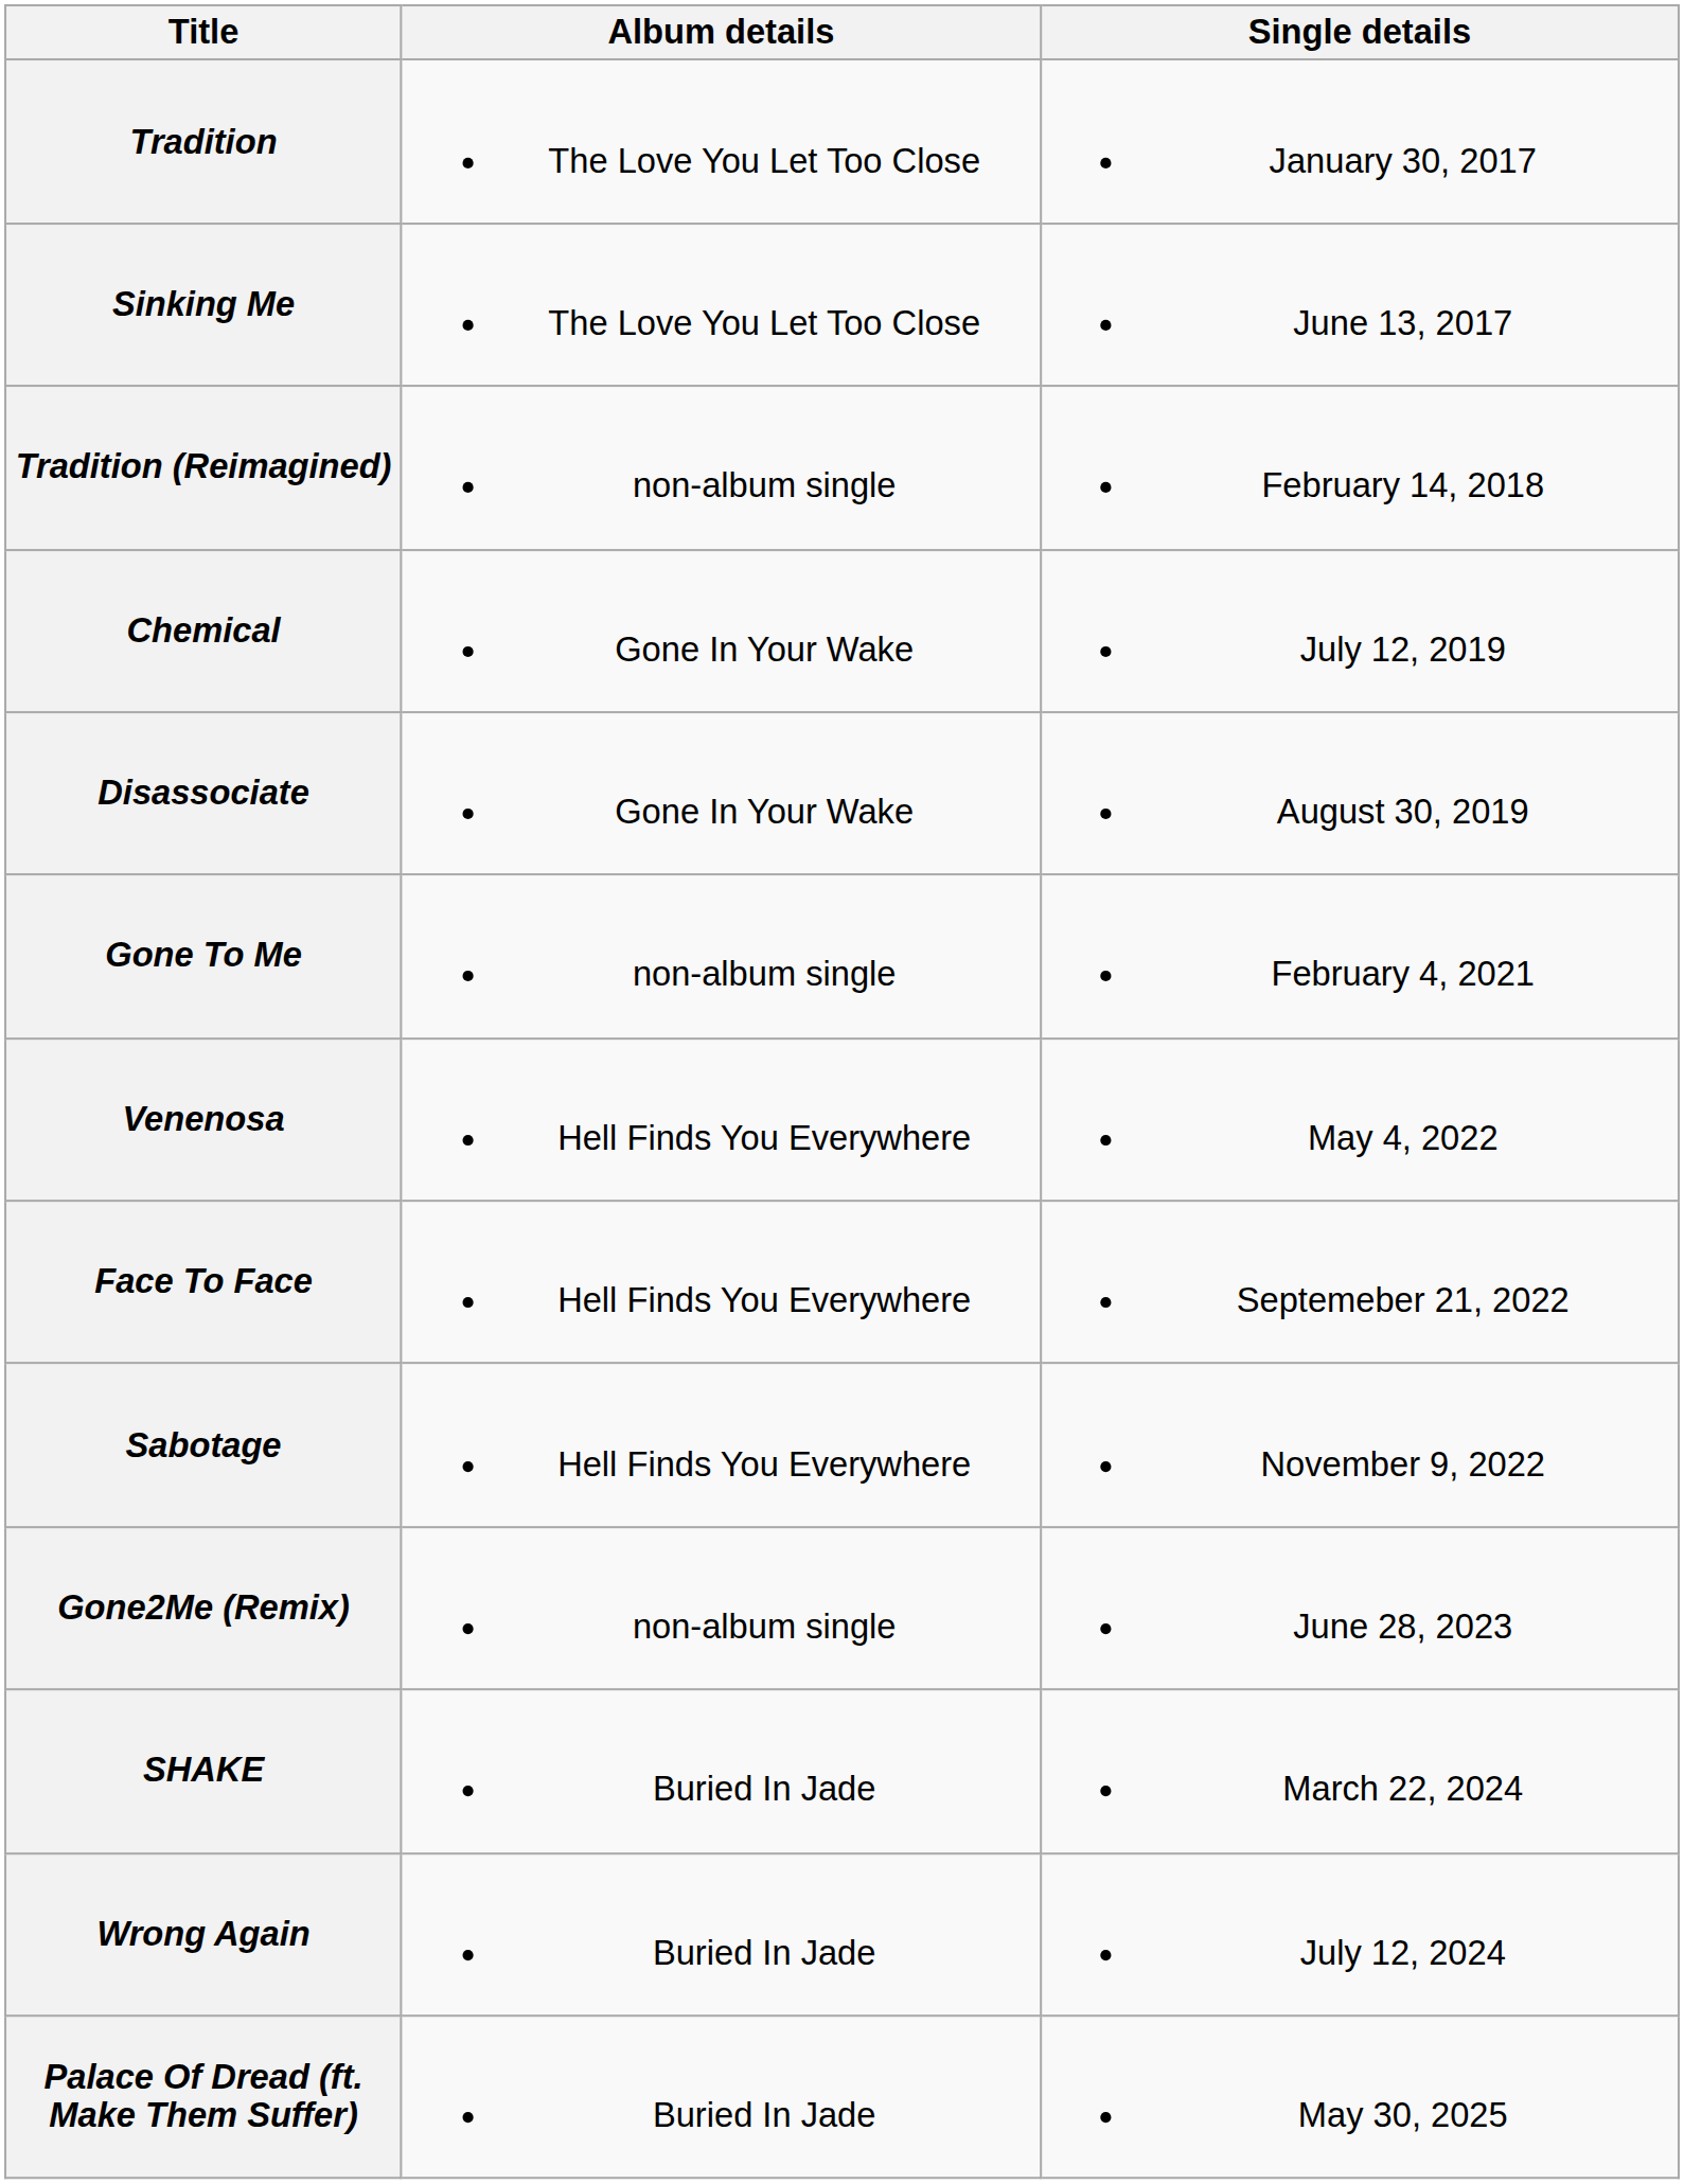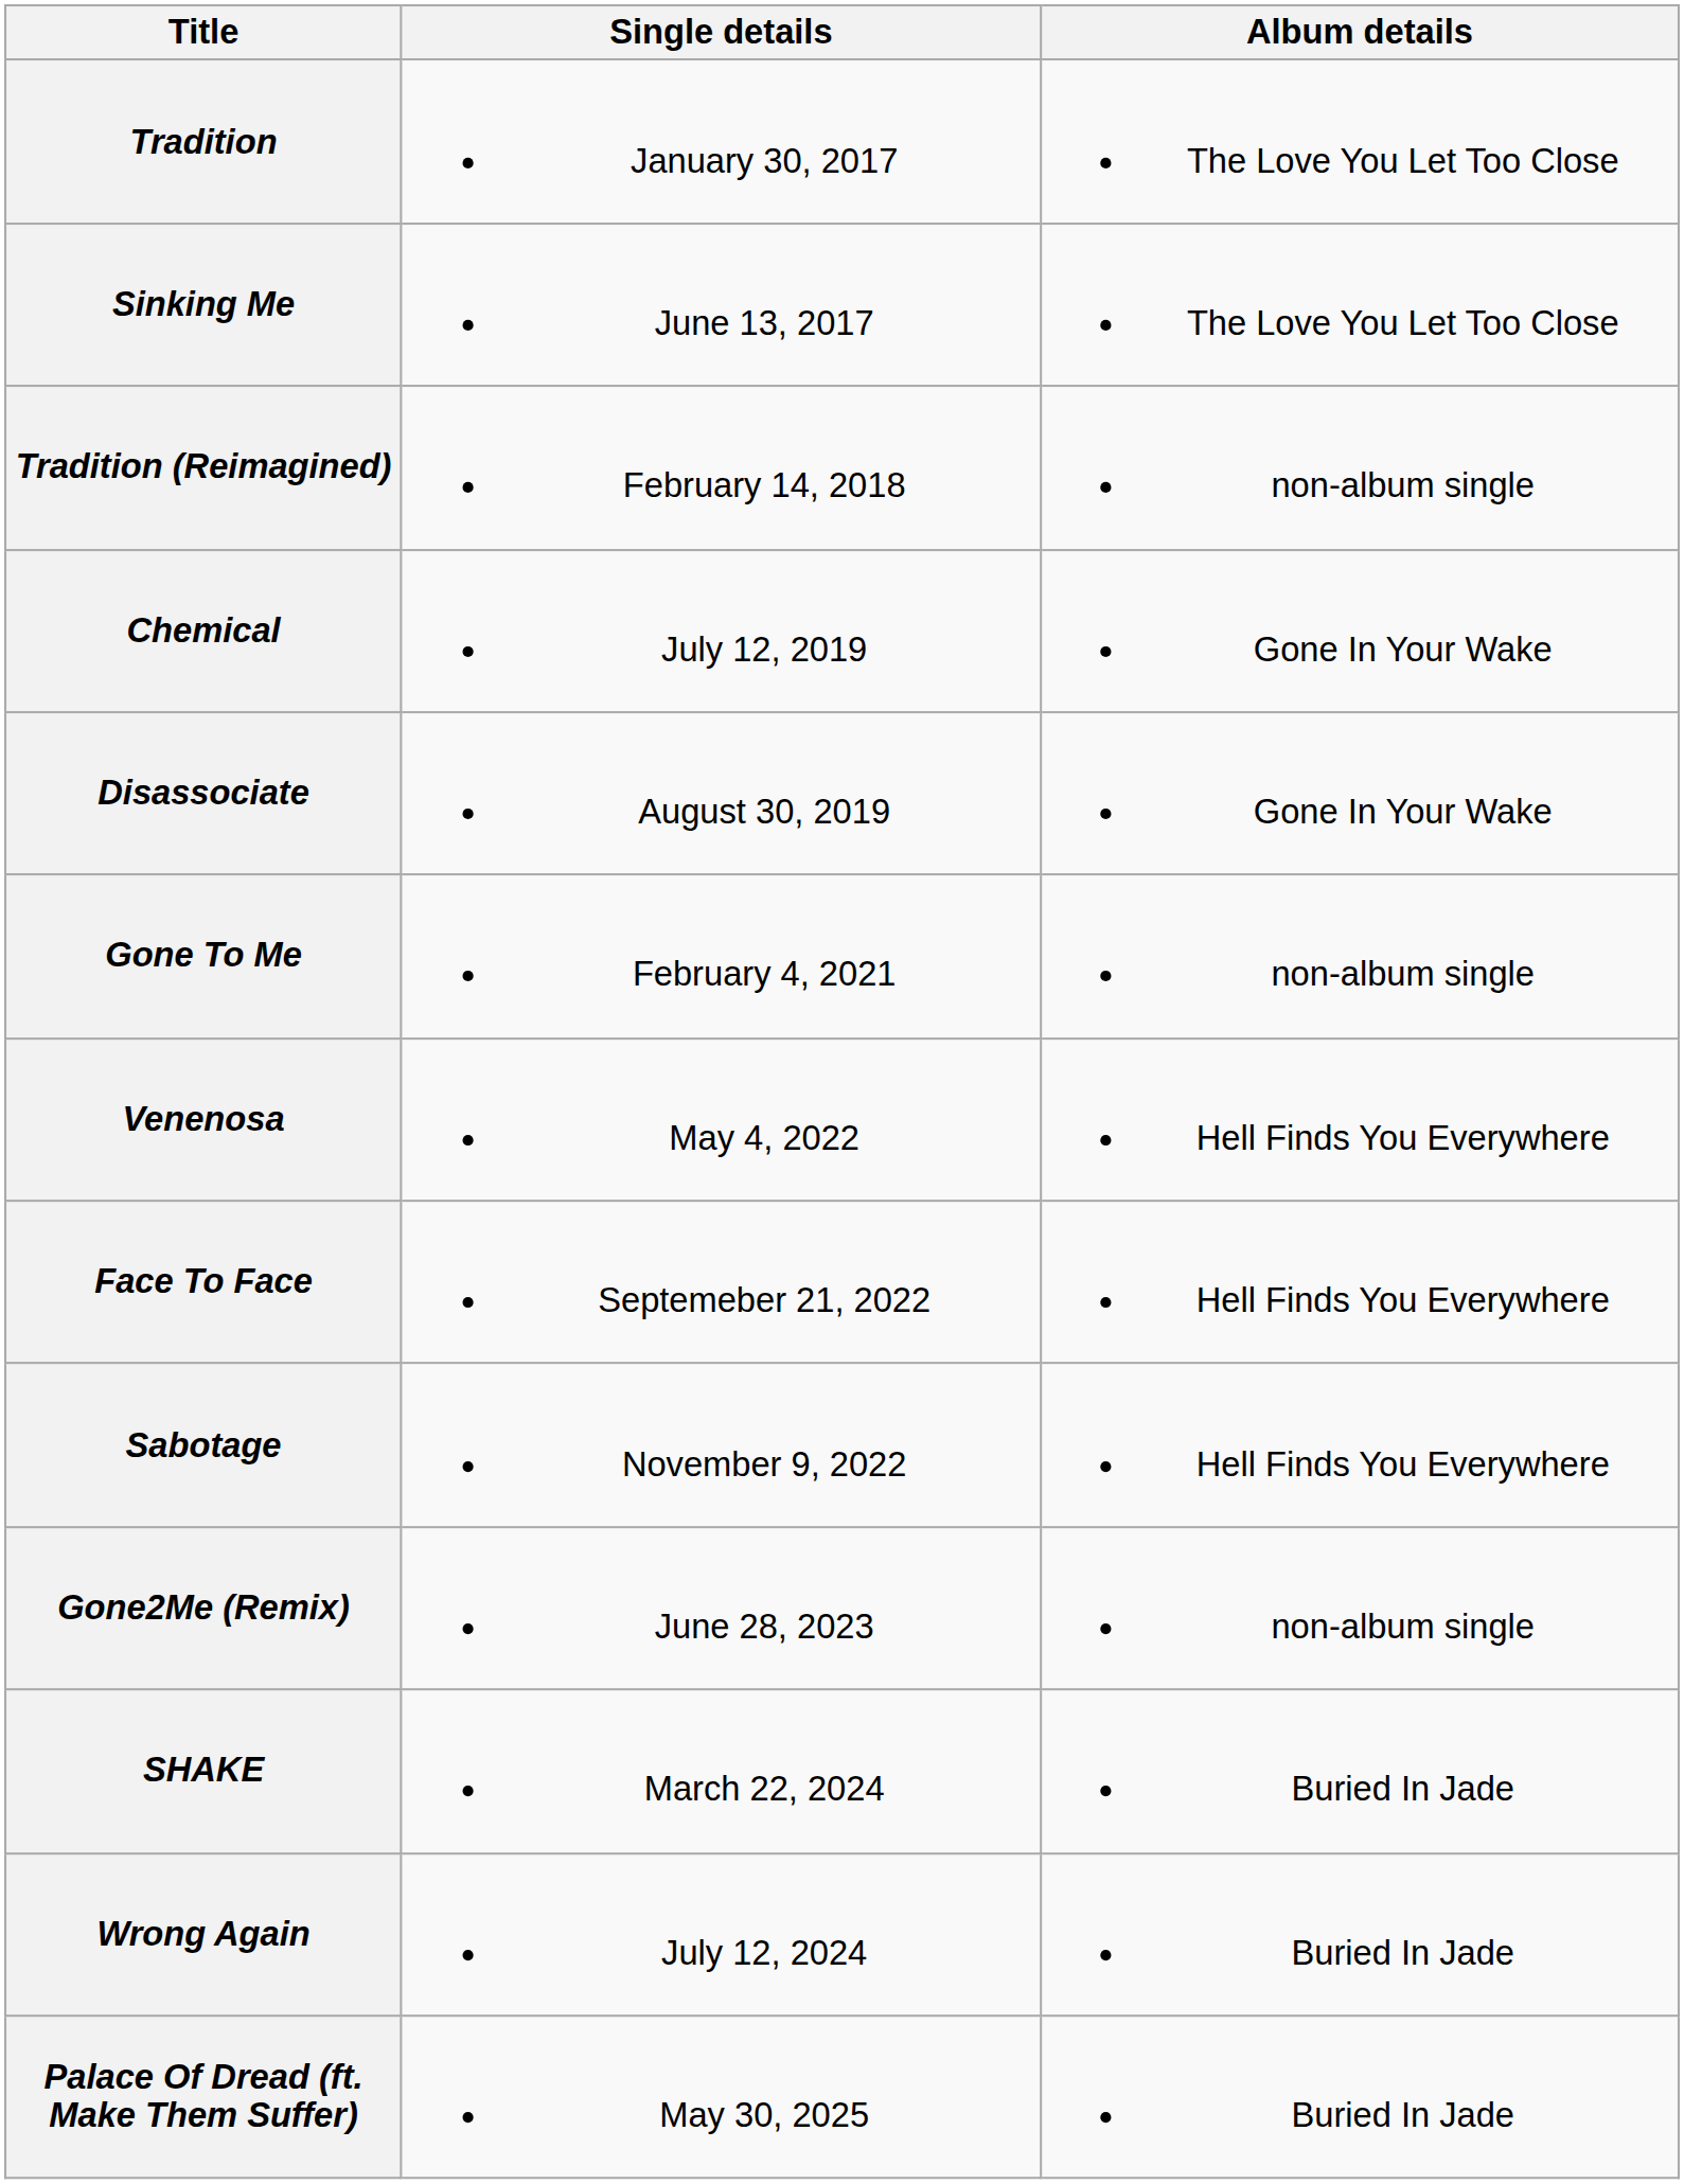columns swapped: Single details <-> Album details
